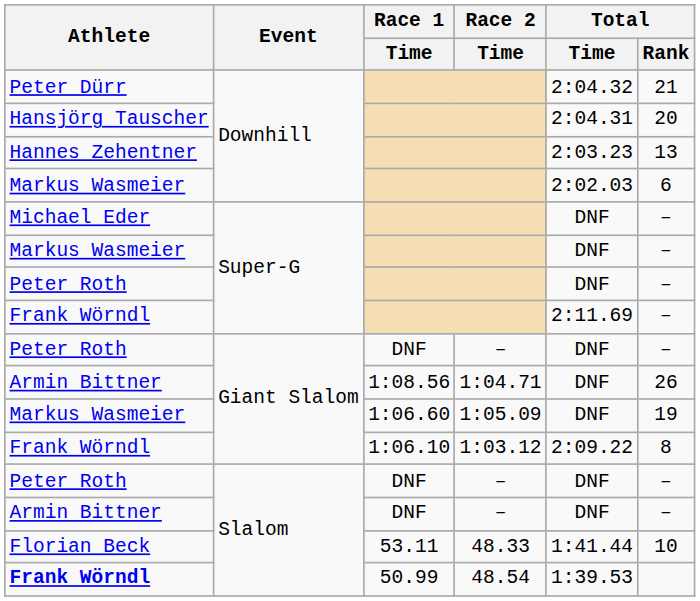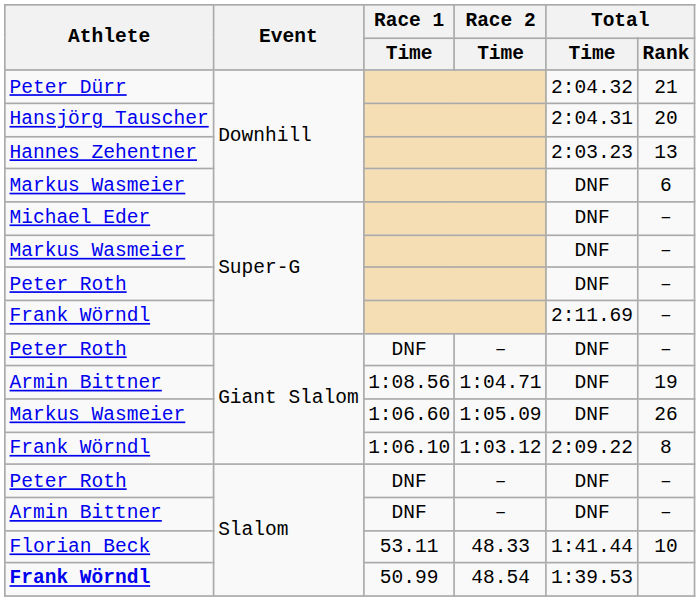Markus Wasmeier / Downhill | Total / Time: 2:02.03 -> DNF
Armin Bittner / Giant Slalom | Total / Rank: 26 -> 19
Markus Wasmeier / Giant Slalom | Total / Rank: 19 -> 26
